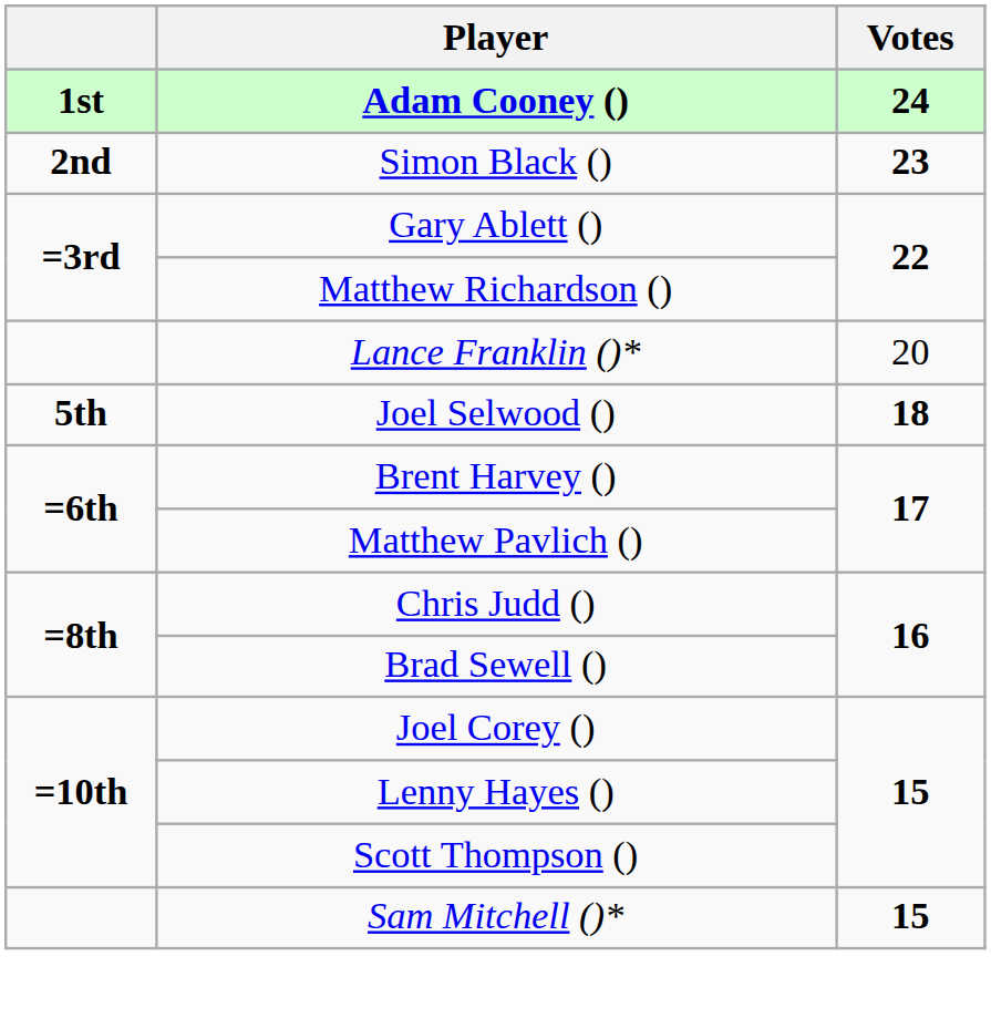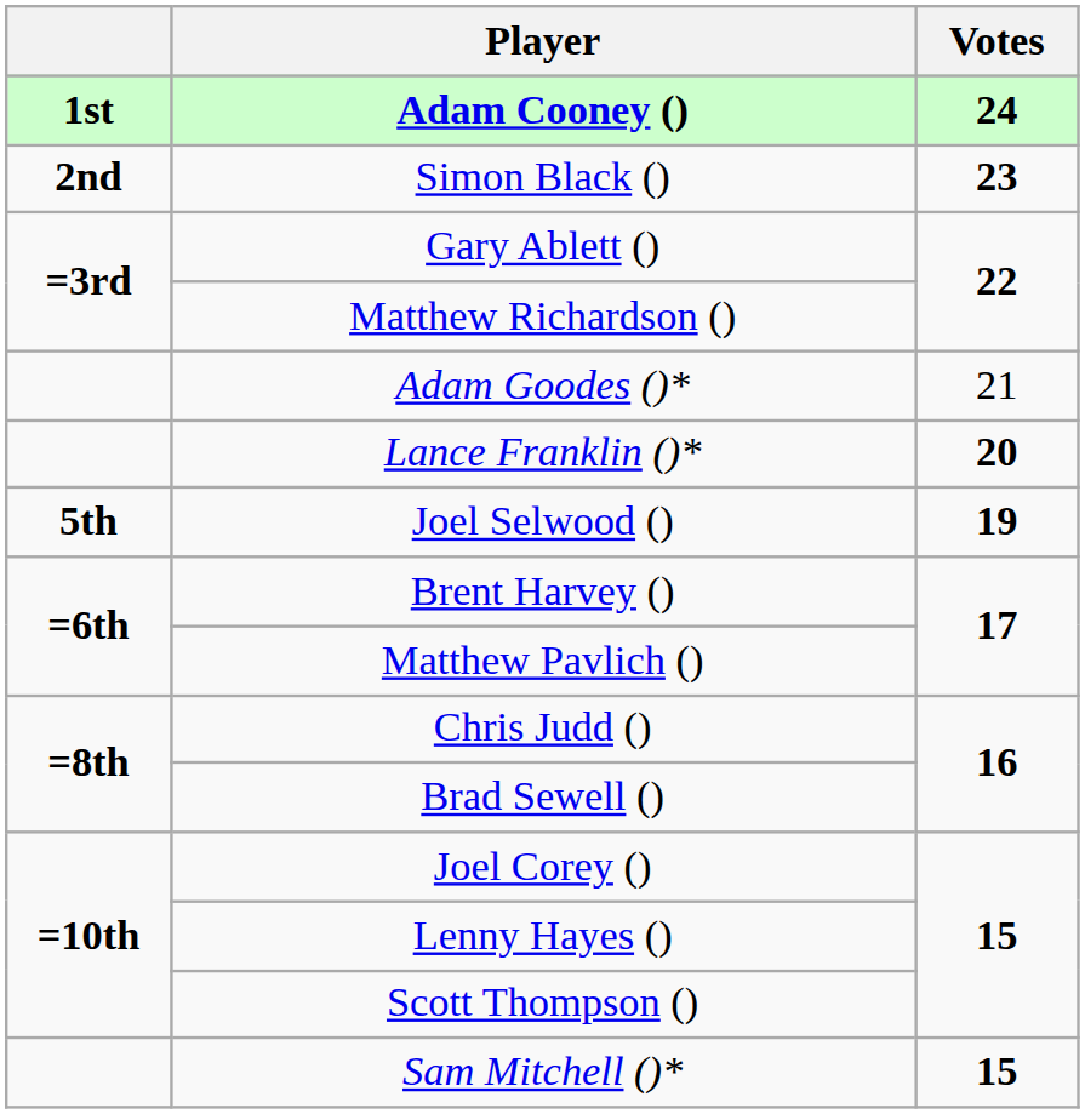+ row: Adam Goodes ()* | 21
Lance Franklin ()* | Votes: normal -> bold
Joel Selwood () | Votes: 18 -> 19
